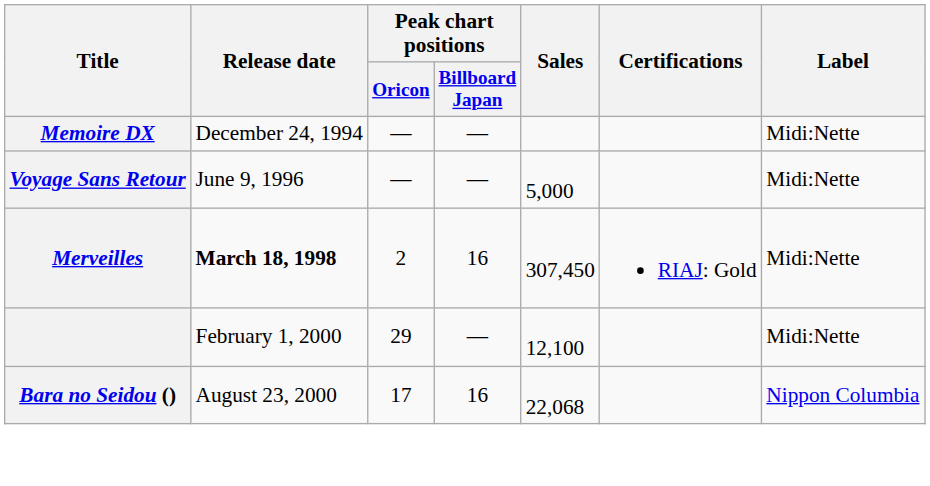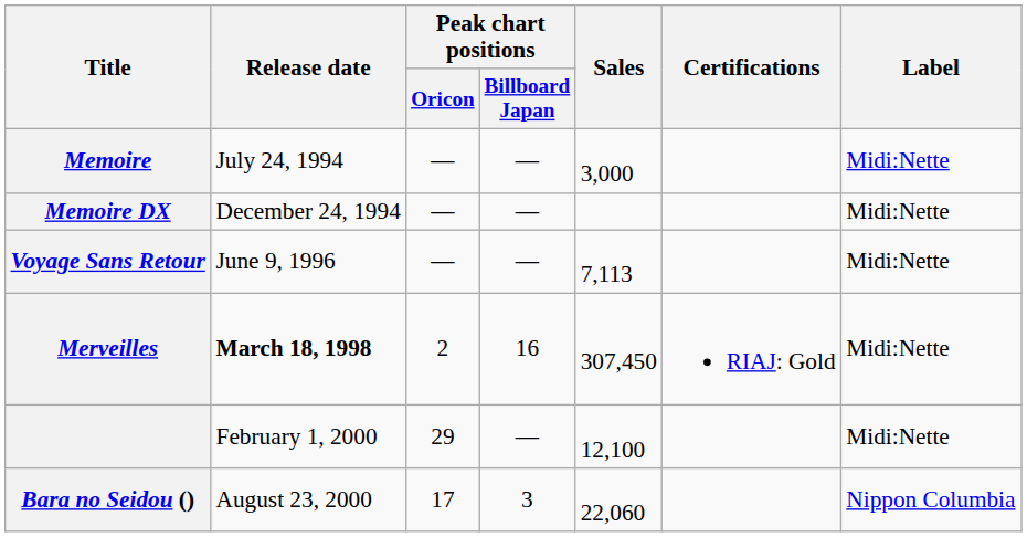+ row: Memoire | July 24, 1994 | — | — | 3,000 | Midi:Nette
Voyage Sans Retour | Sales: 5,000 -> 7,113
Bara no Seidou () | Peak chart positions / Billboard Japan: 16 -> 3
Bara no Seidou () | Sales: 22,068 -> 22,060
